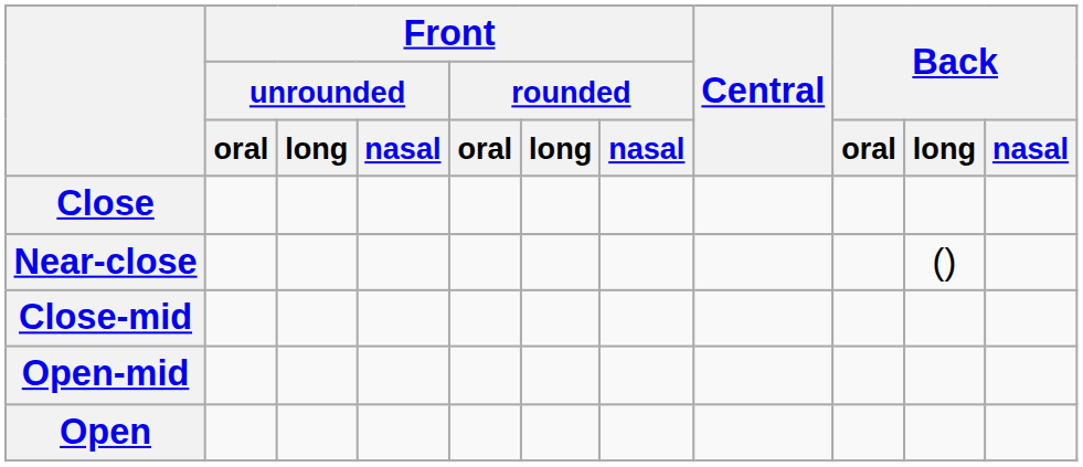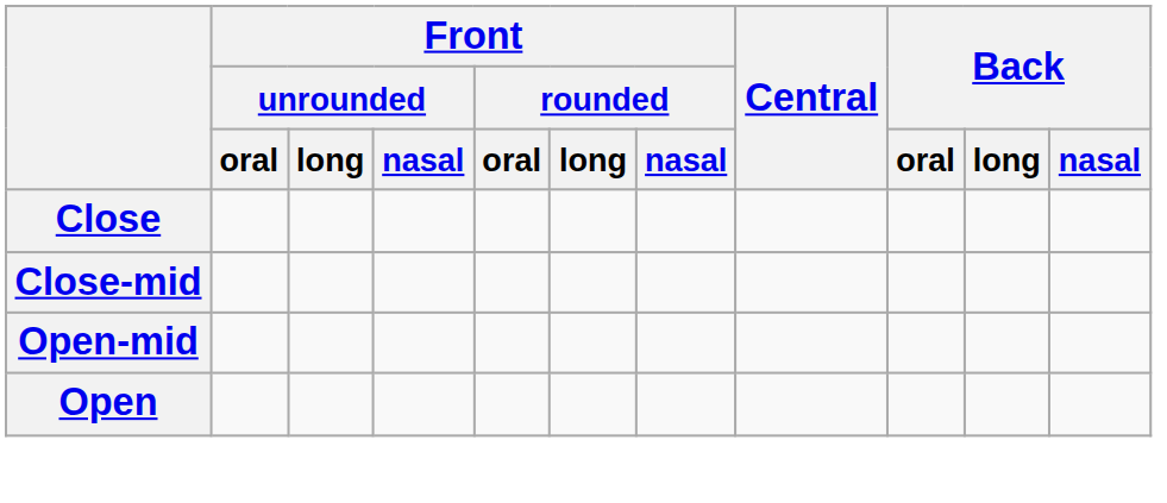- row: Near-close | ()
